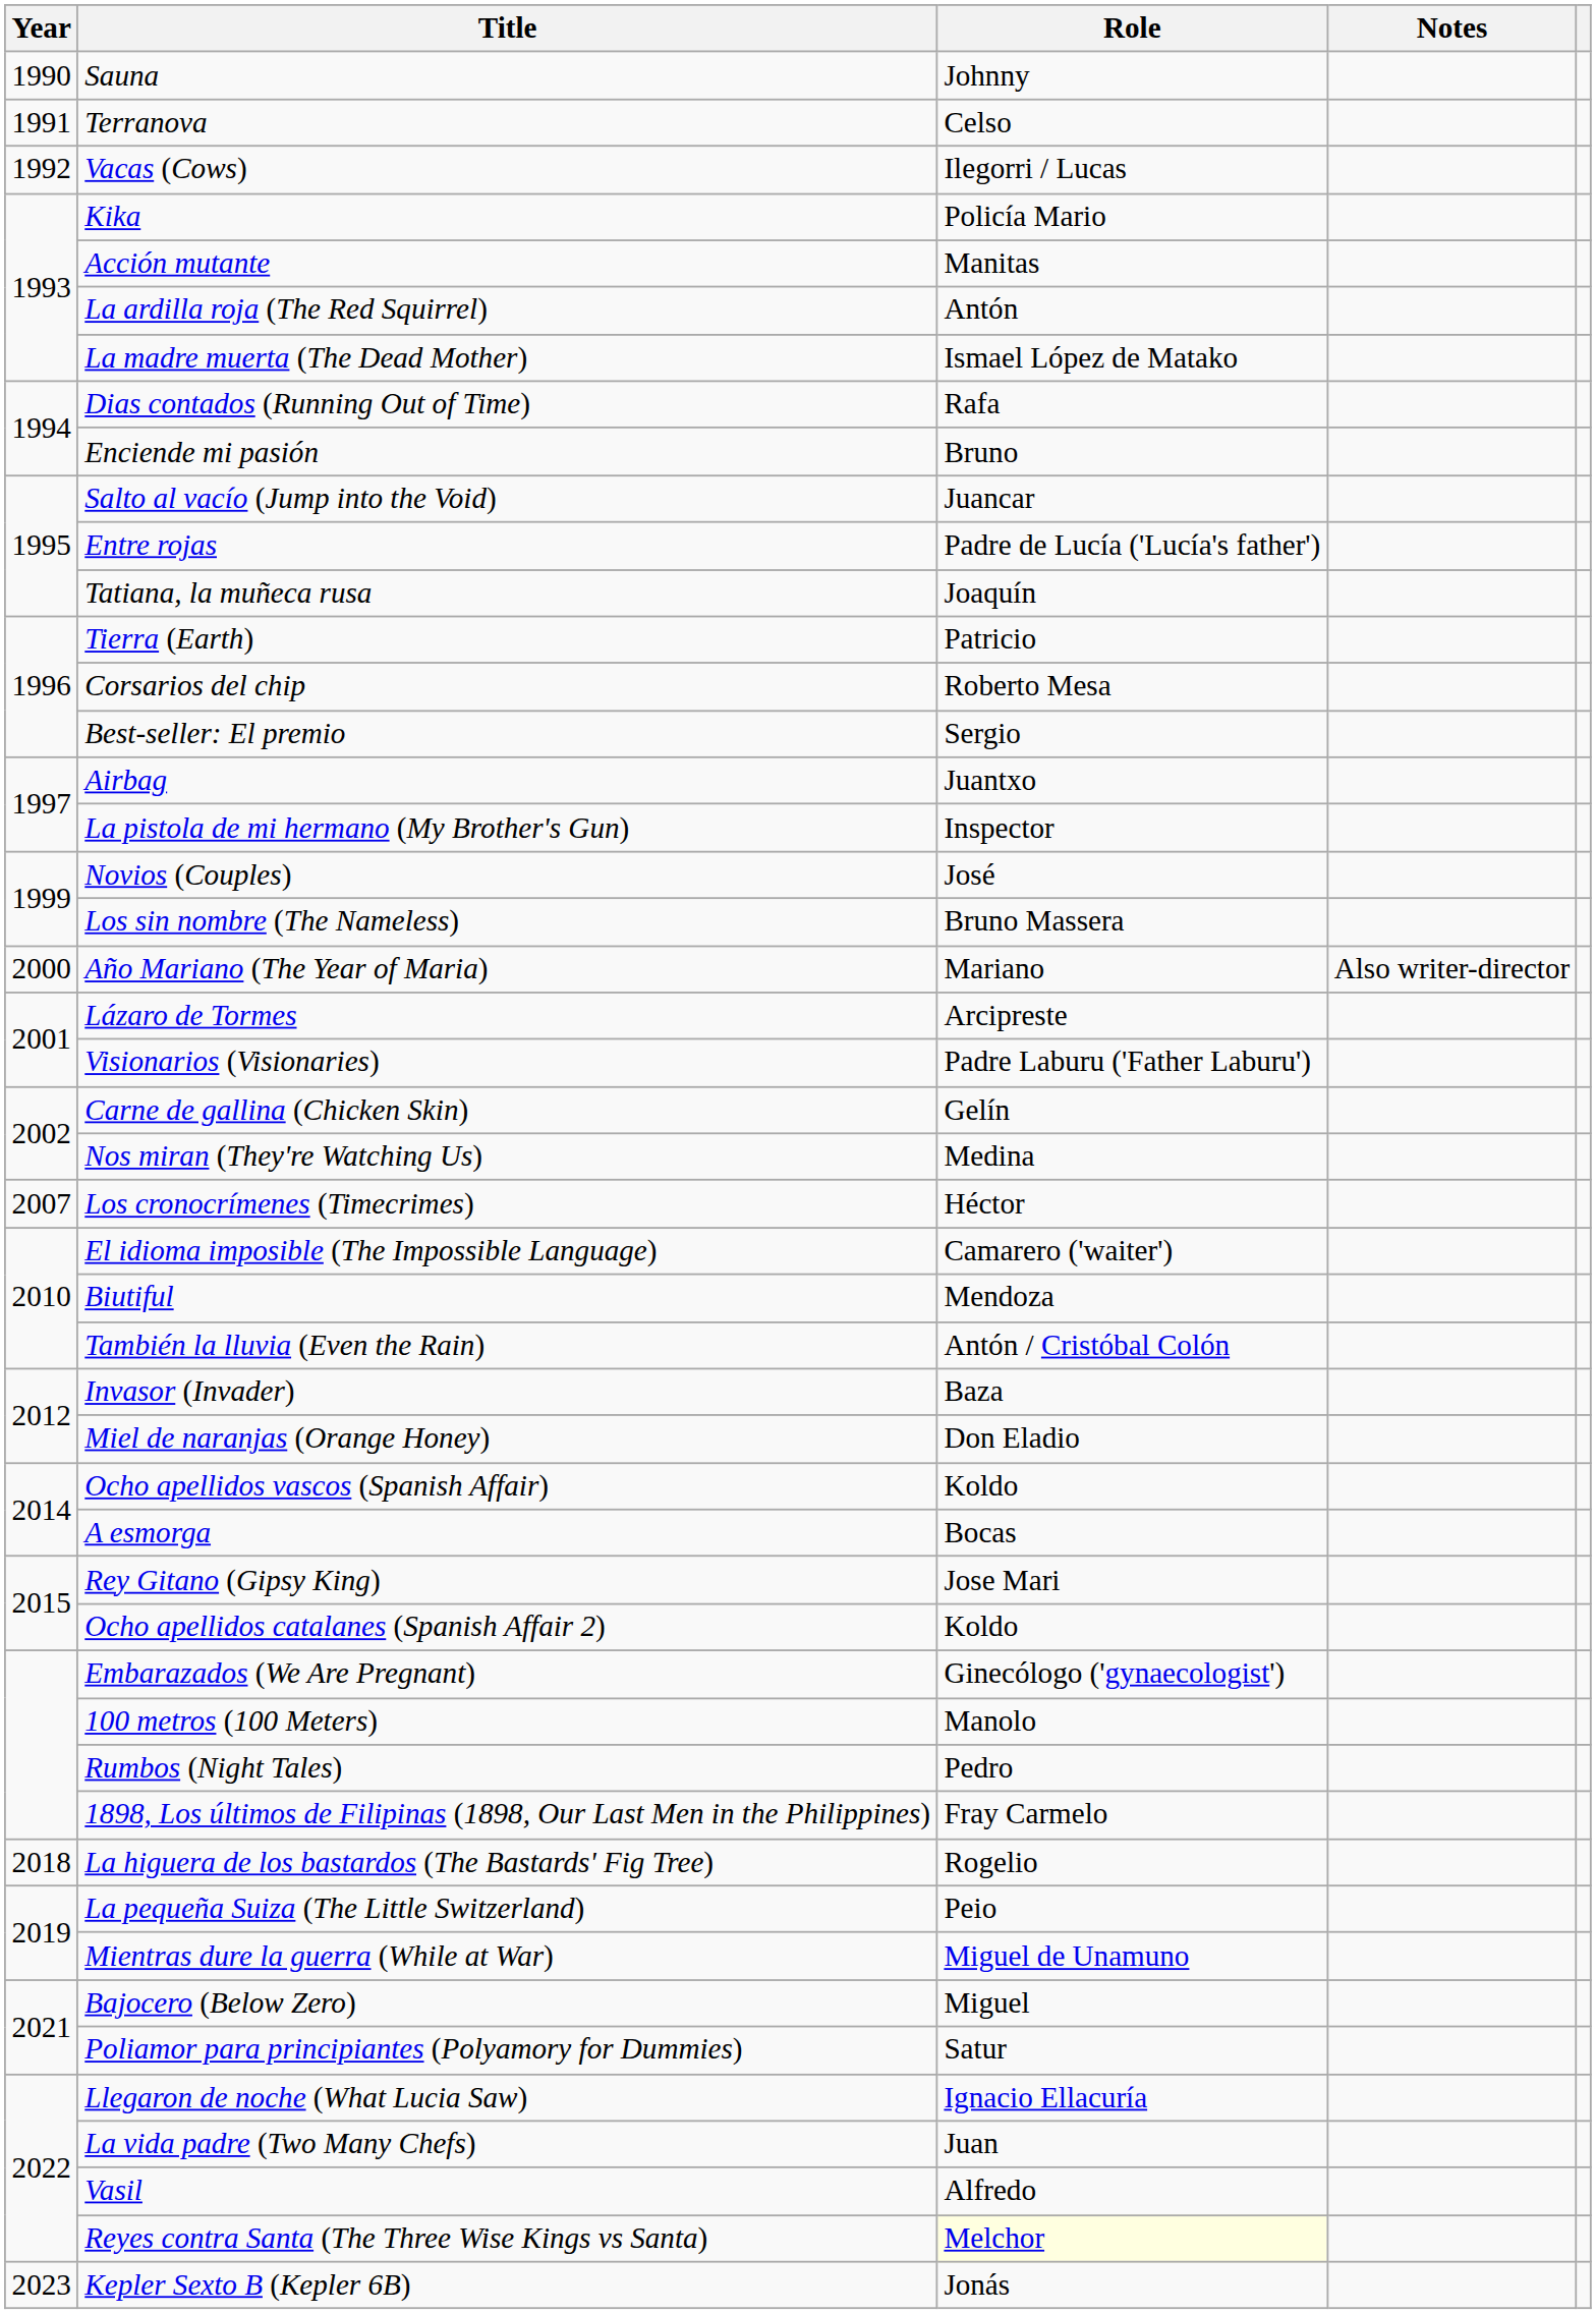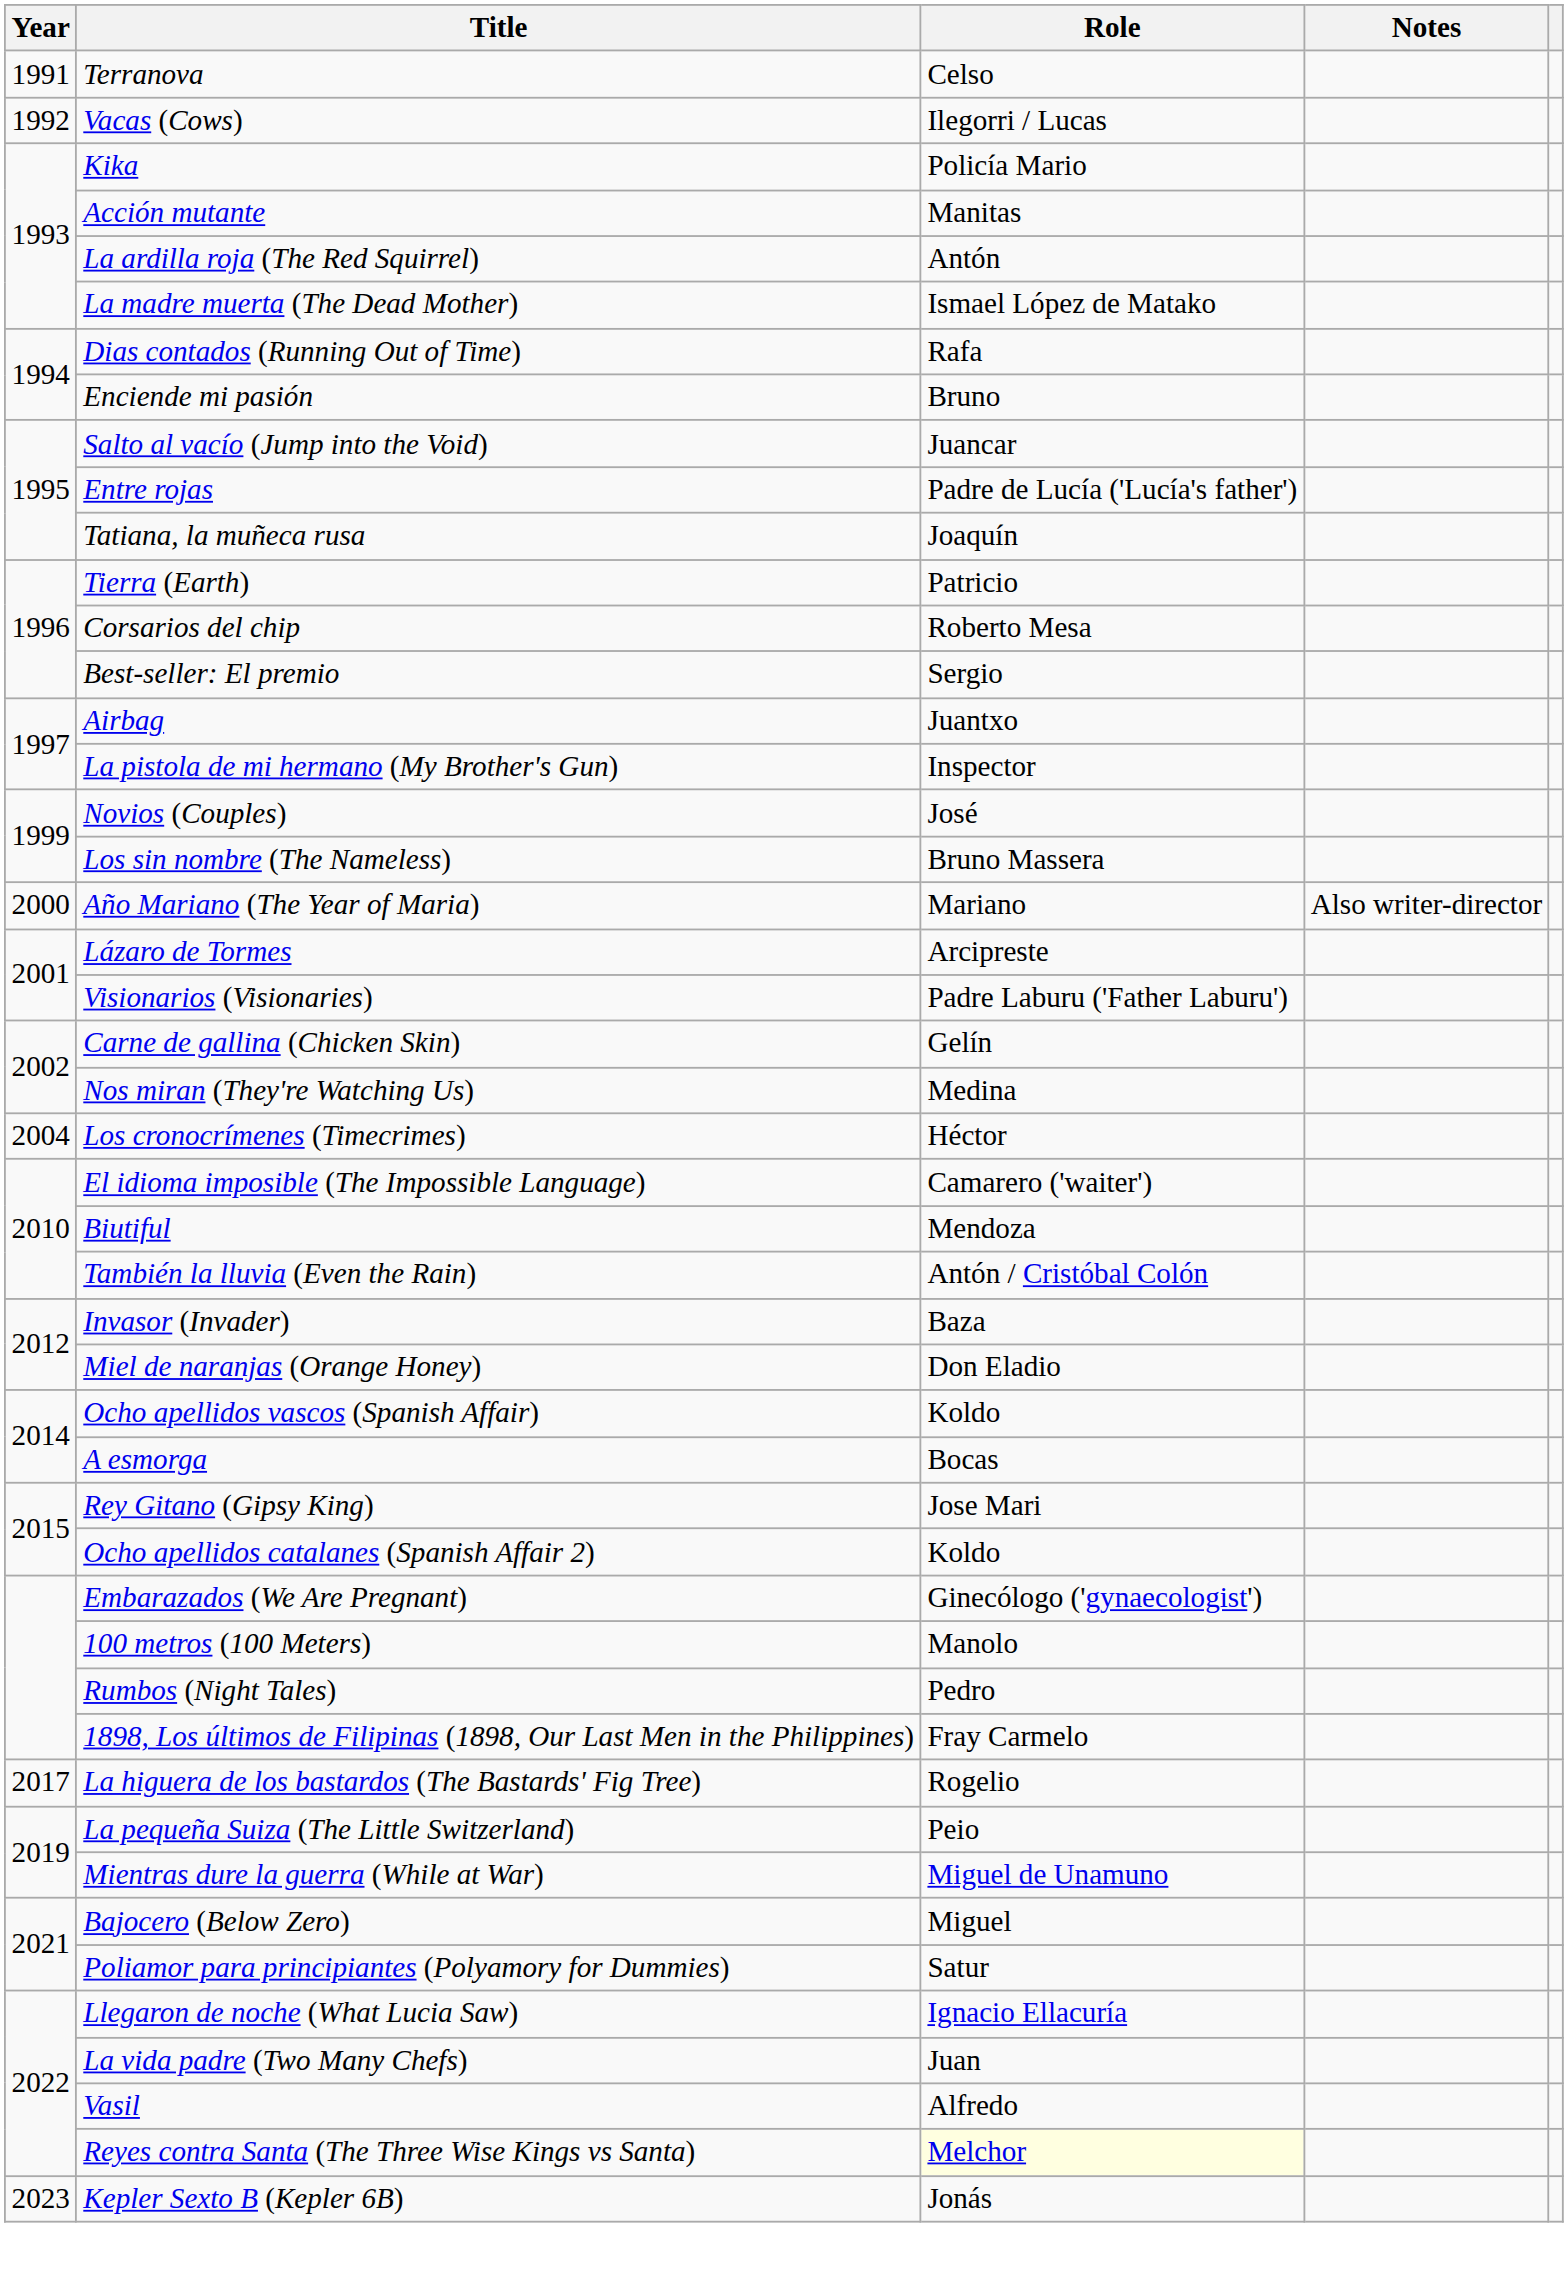- row: 1990 | Sauna | Johnny
Los cronocrímenes (Timecrimes) | Year: 2007 -> 2004
La higuera de los bastardos (The Bastards' Fig Tree) | Year: 2018 -> 2017
